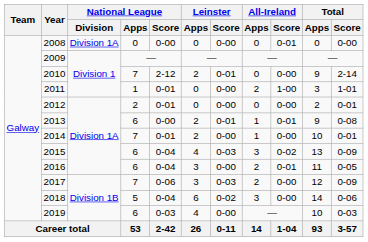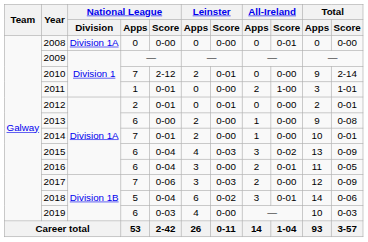2012 | Leinster / Score: 0-00 -> 0-01
2013 | Leinster / Score: 0-01 -> 0-00
2013 | All-Ireland / Score: 0-01 -> 0-00
2018 | All-Ireland / Score: 0-00 -> 0-01
